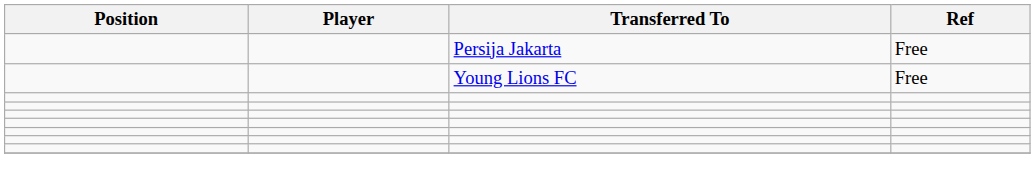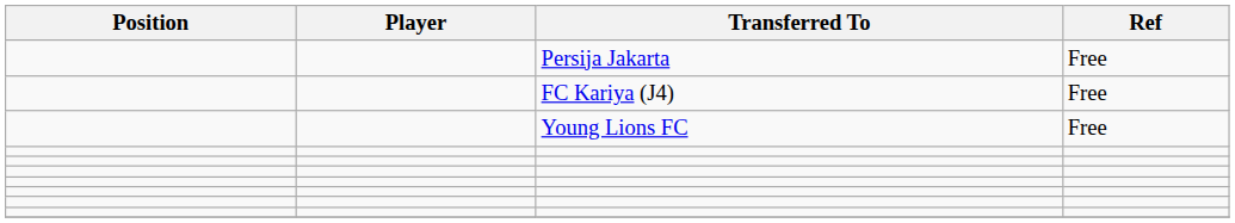+ row: FC Kariya (J4) | Free
